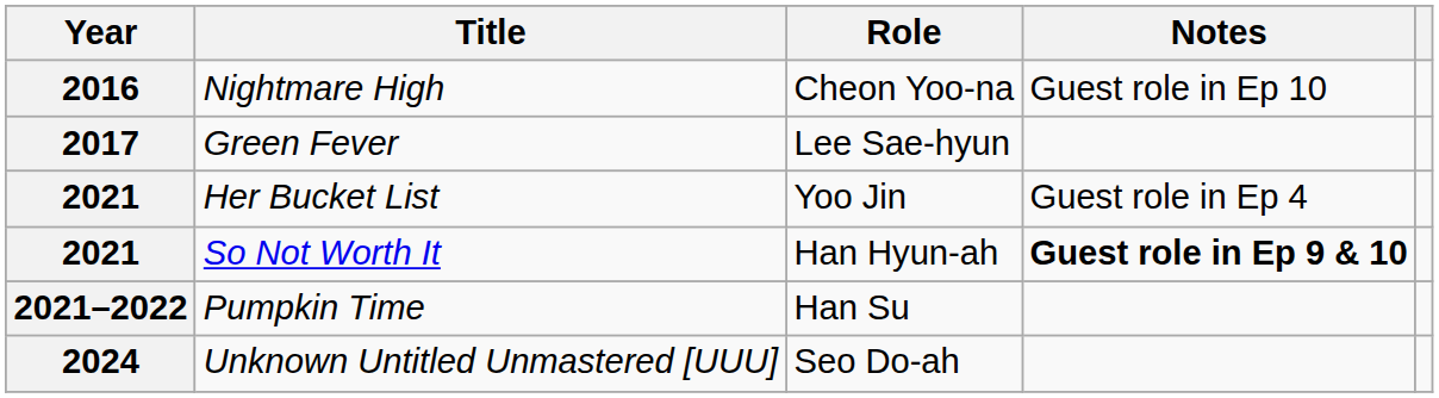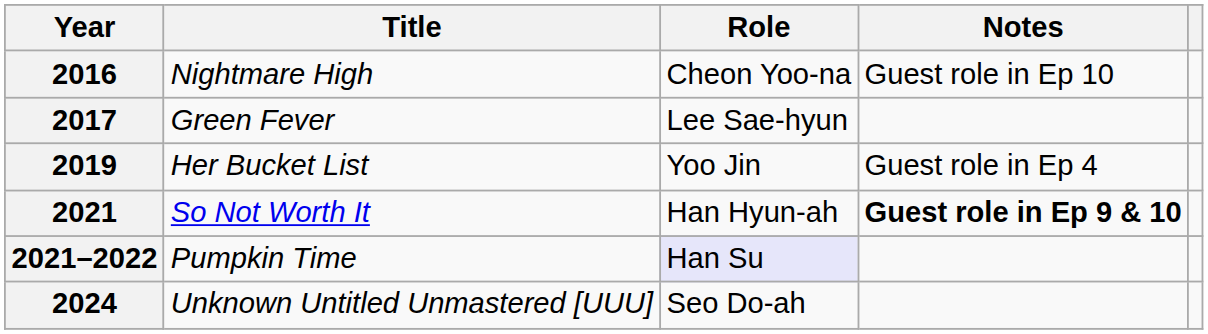Her Bucket List | Year: 2021 -> 2019
Pumpkin Time | Role: no background -> lavender background
